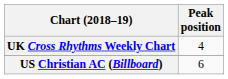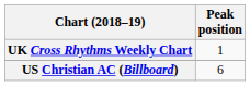UK Cross Rhythms Weekly Chart | Peak position: 4 -> 1
